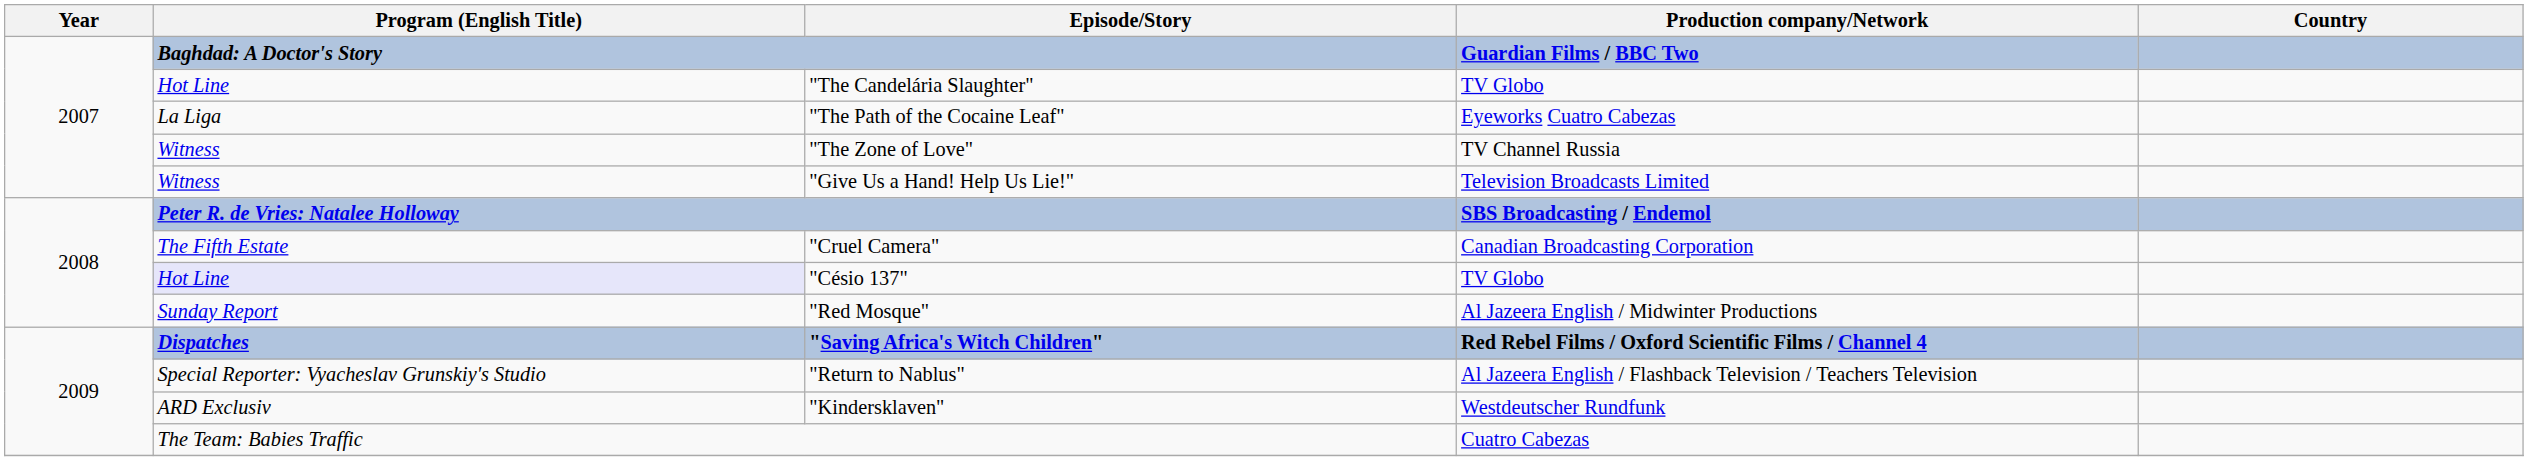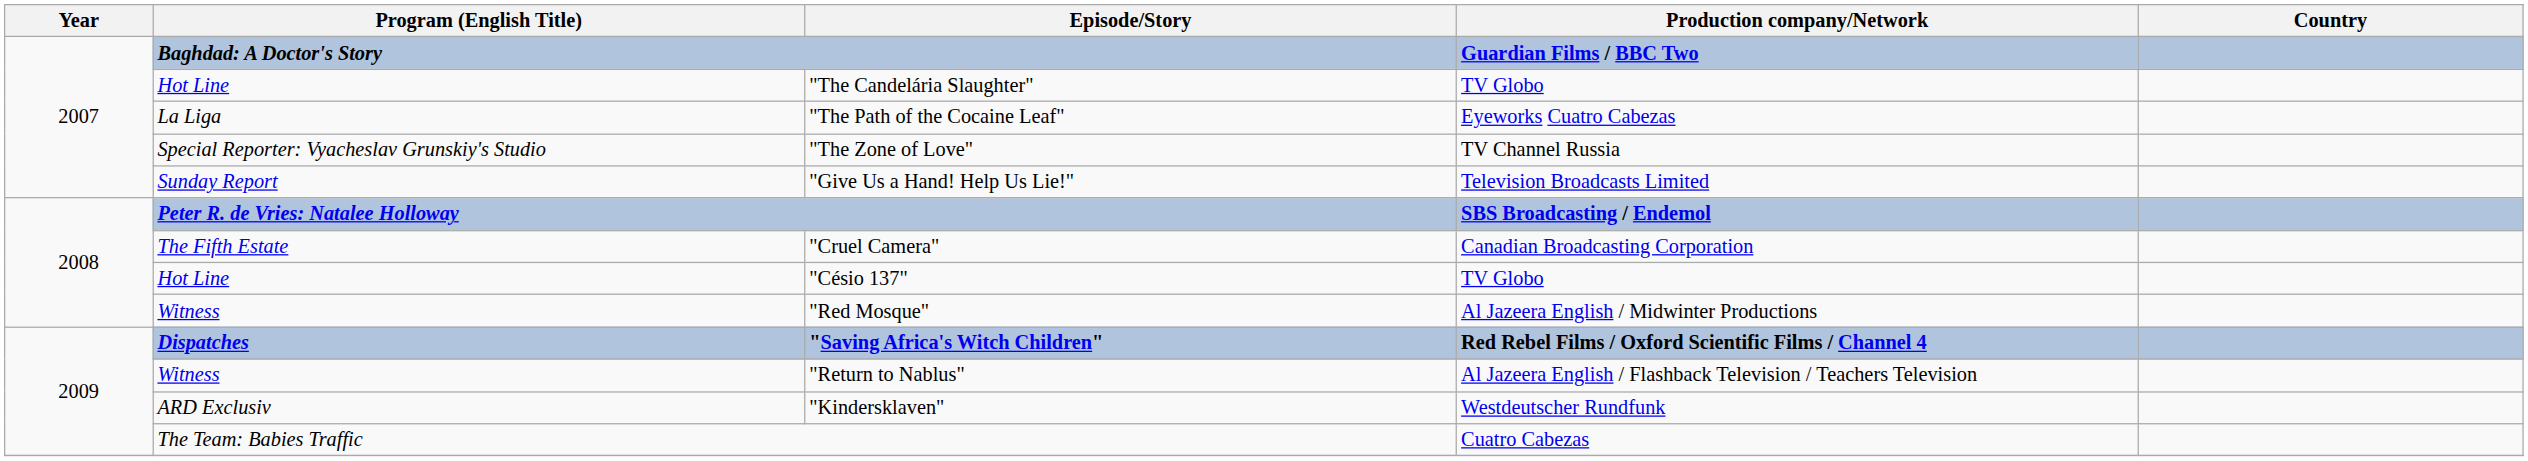"The Zone of Love" | Program (English Title): Witness -> Special Reporter: Vyacheslav Grunskiy's Studio
"Give Us a Hand! Help Us Lie!" | Program (English Title): Witness -> Sunday Report
"Césio 137" | Program (English Title): lavender background -> no background
"Red Mosque" | Program (English Title): Sunday Report -> Witness
"Return to Nablus" | Program (English Title): Special Reporter: Vyacheslav Grunskiy's Studio -> Witness
